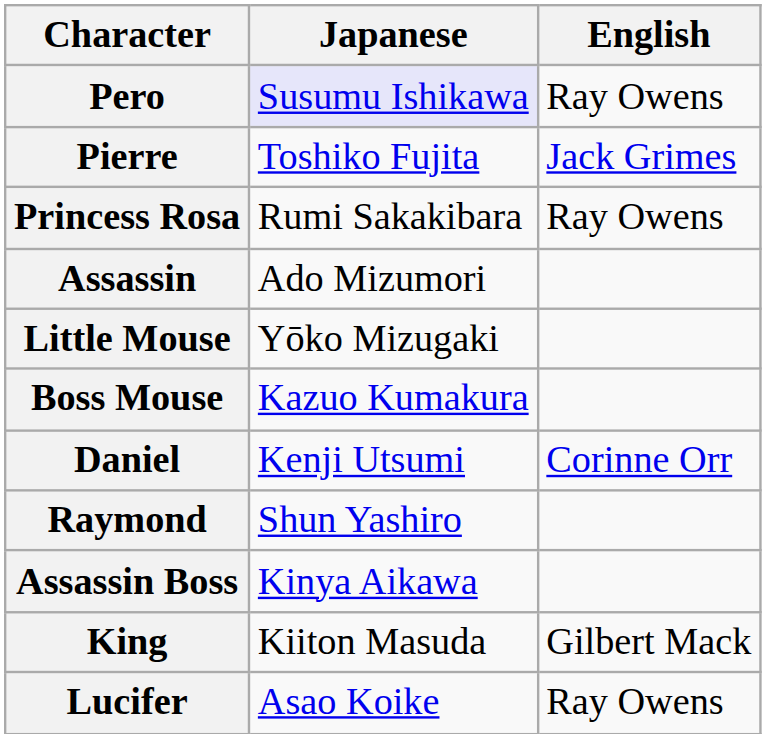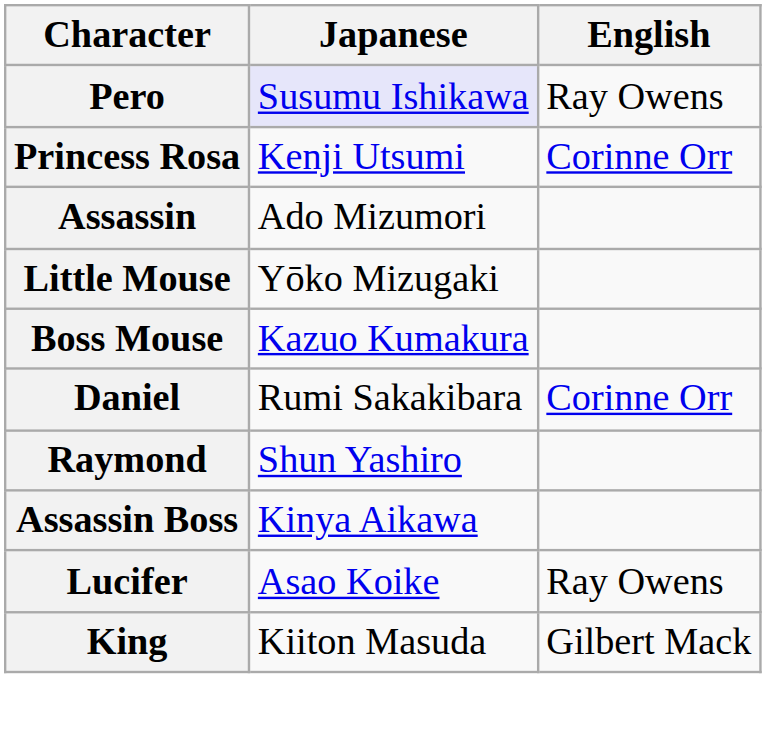- row: Pierre | Toshiko Fujita | Jack Grimes
Princess Rosa | Japanese: Rumi Sakakibara -> Kenji Utsumi
Princess Rosa | English: Ray Owens -> Corinne Orr
Daniel | Japanese: Kenji Utsumi -> Rumi Sakakibara
rows swapped: Lucifer <-> King
